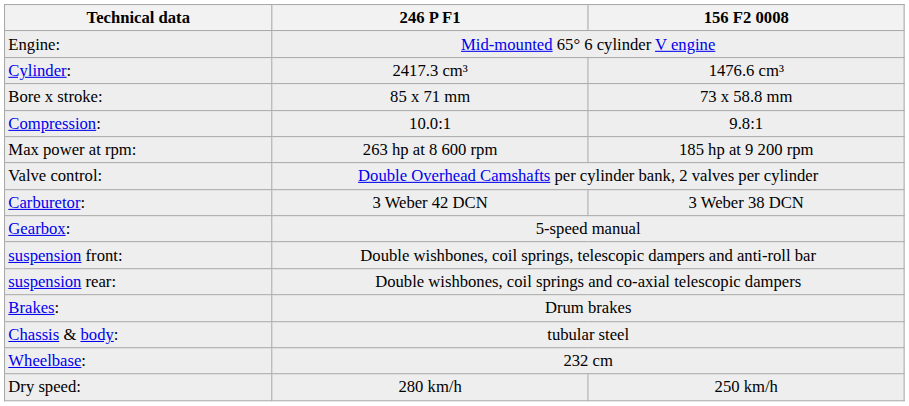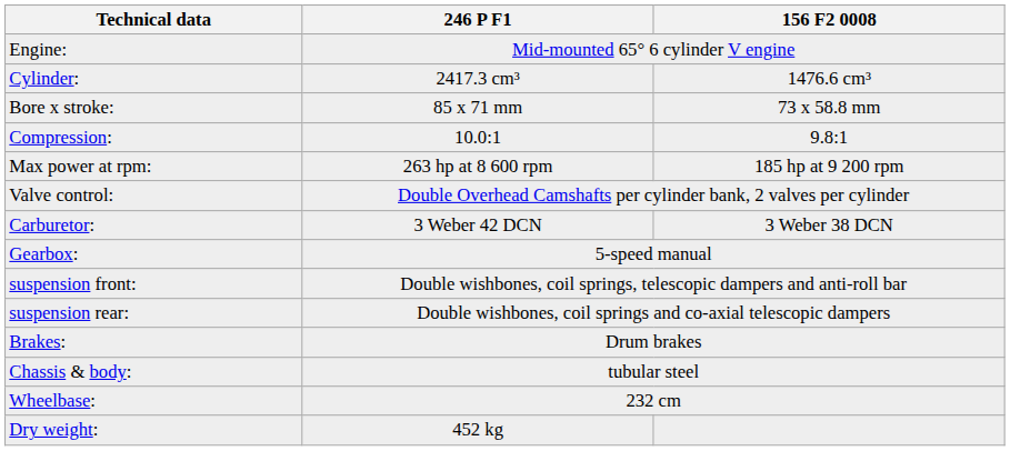+ row: Dry weight: | 452 kg
- row: Dry speed: | 280 km/h | 250 km/h
